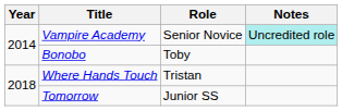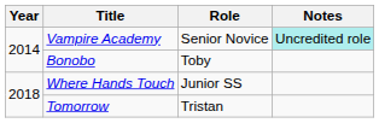Where Hands Touch | Role: Tristan -> Junior SS
Tomorrow | Role: Junior SS -> Tristan
